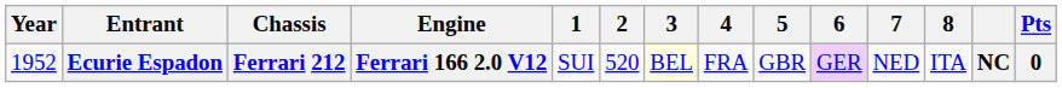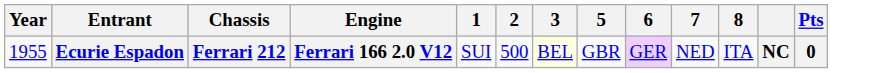- column: 4 | FRA
Ecurie Espadon | Year: 1952 -> 1955
Ecurie Espadon | 2: 520 -> 500
